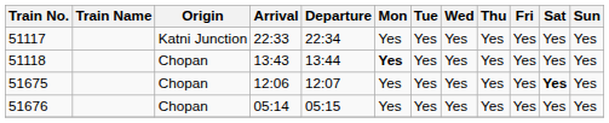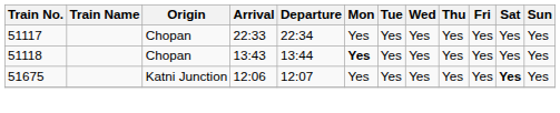51117 | Origin: Katni Junction -> Chopan
51675 | Origin: Chopan -> Katni Junction
- row: 51676 | Chopan | 05:14 | 05:15 | Yes | Yes | Yes | Yes | Yes | Yes | Yes
